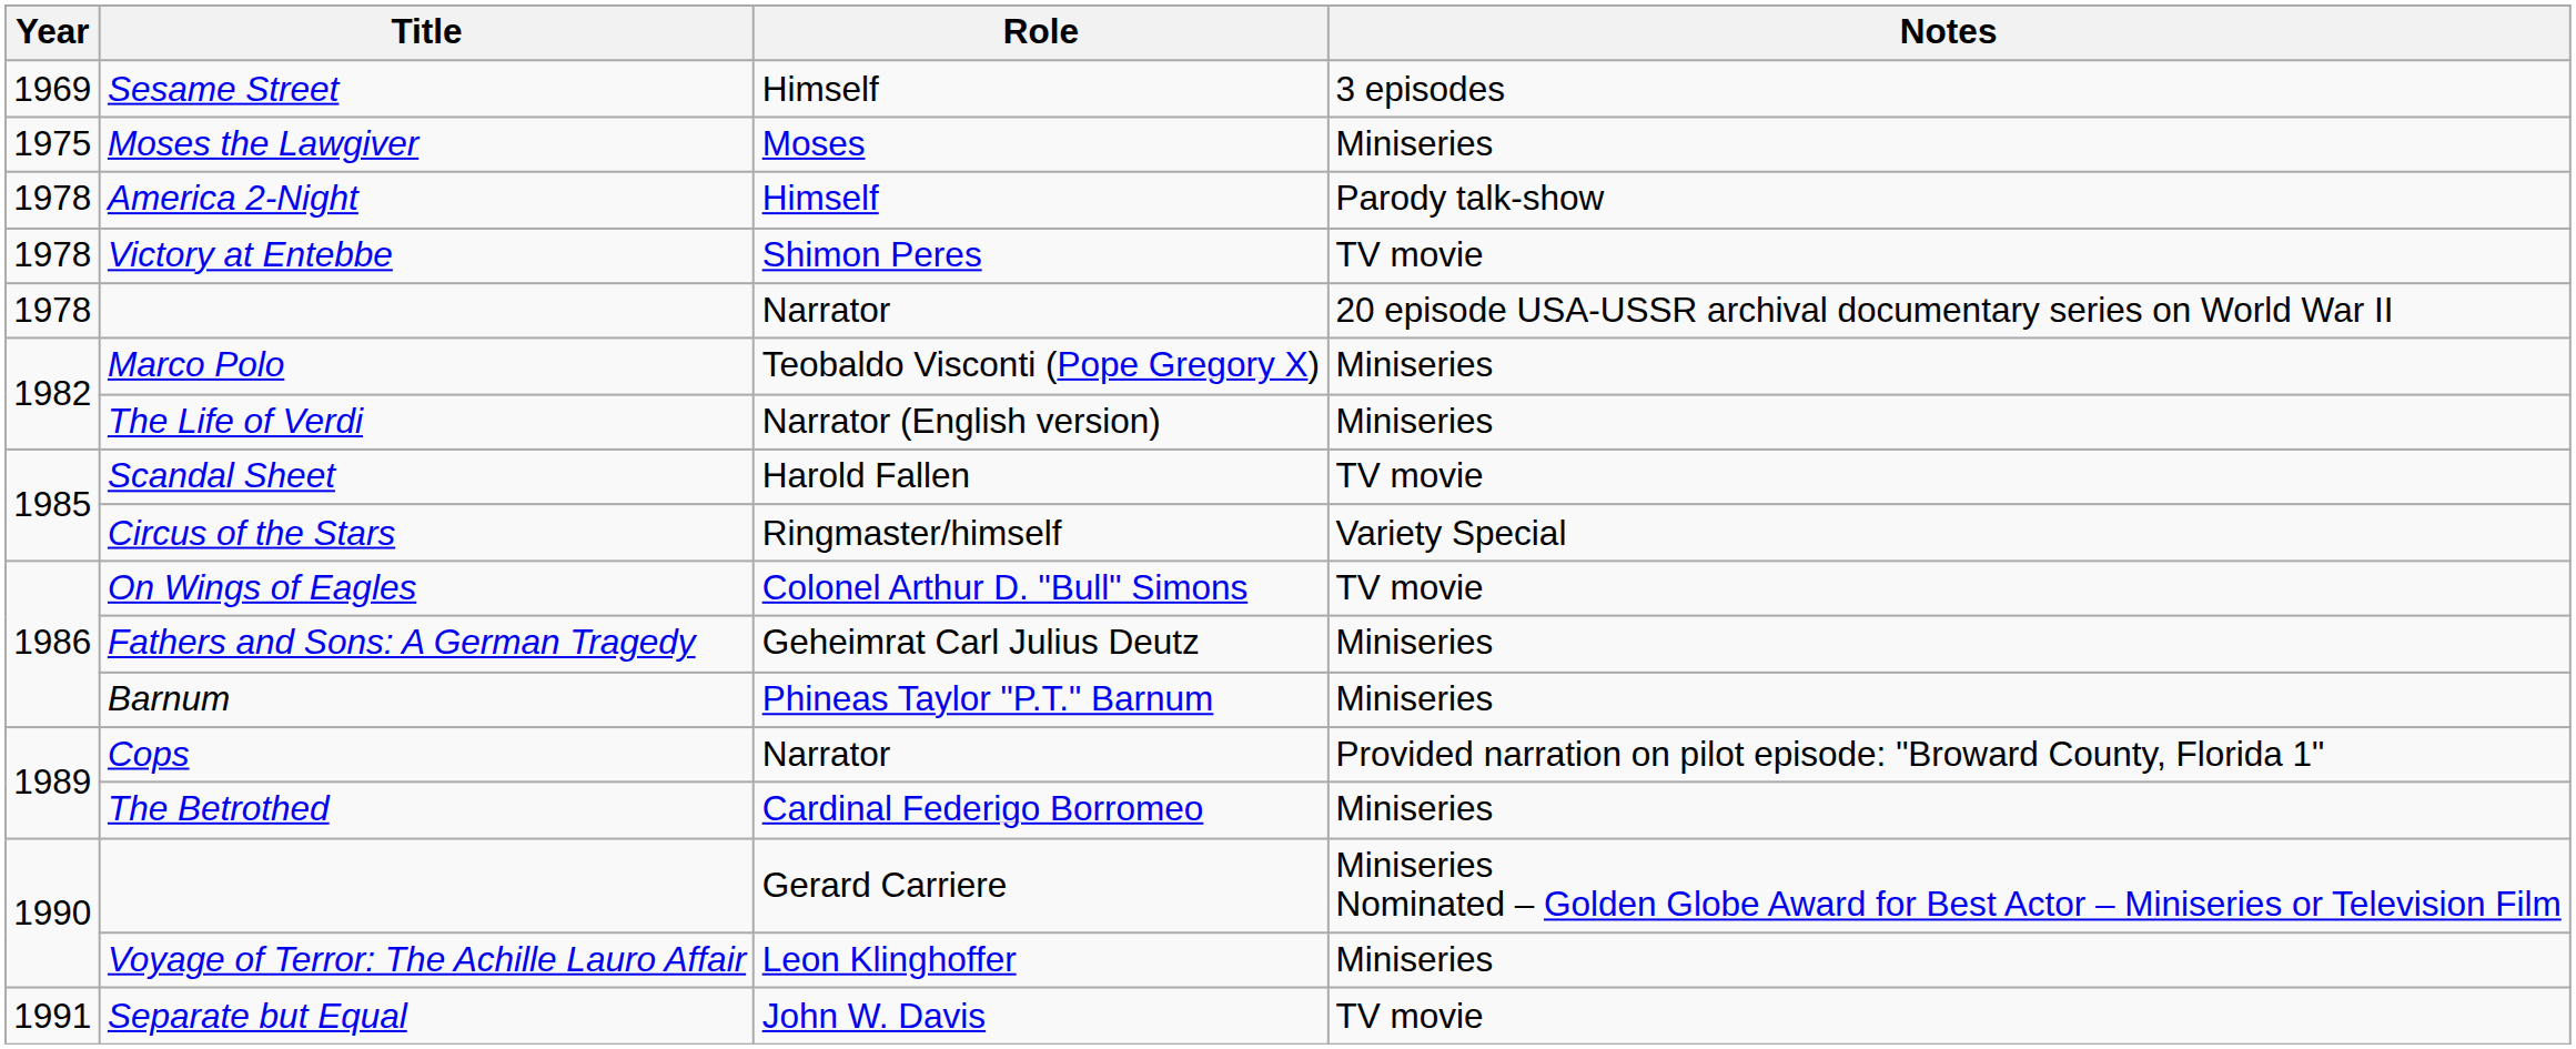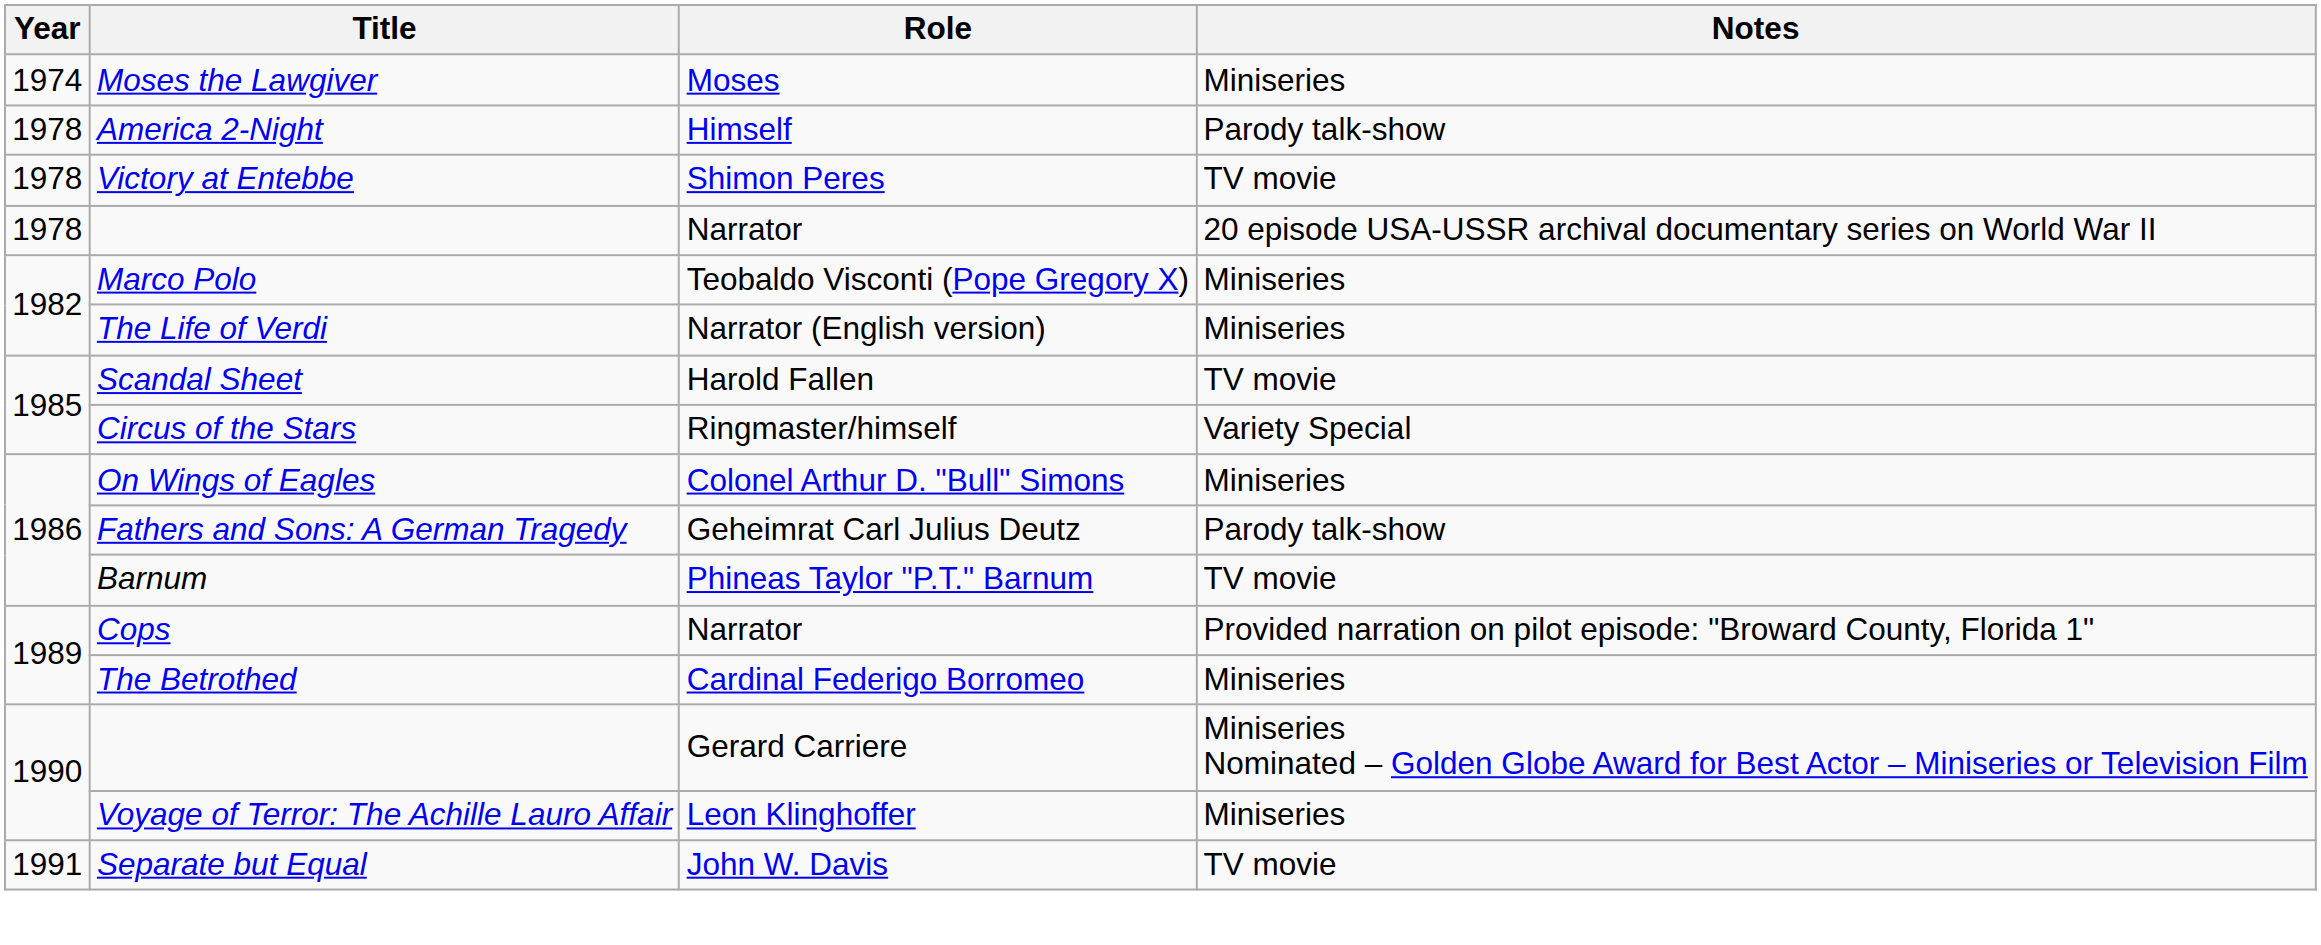- row: 1969 | Sesame Street | Himself | 3 episodes
Moses the Lawgiver | Year: 1975 -> 1974
On Wings of Eagles | Notes: TV movie -> Miniseries
Fathers and Sons: A German Tragedy | Notes: Miniseries -> Parody talk-show
Barnum | Notes: Miniseries -> TV movie
